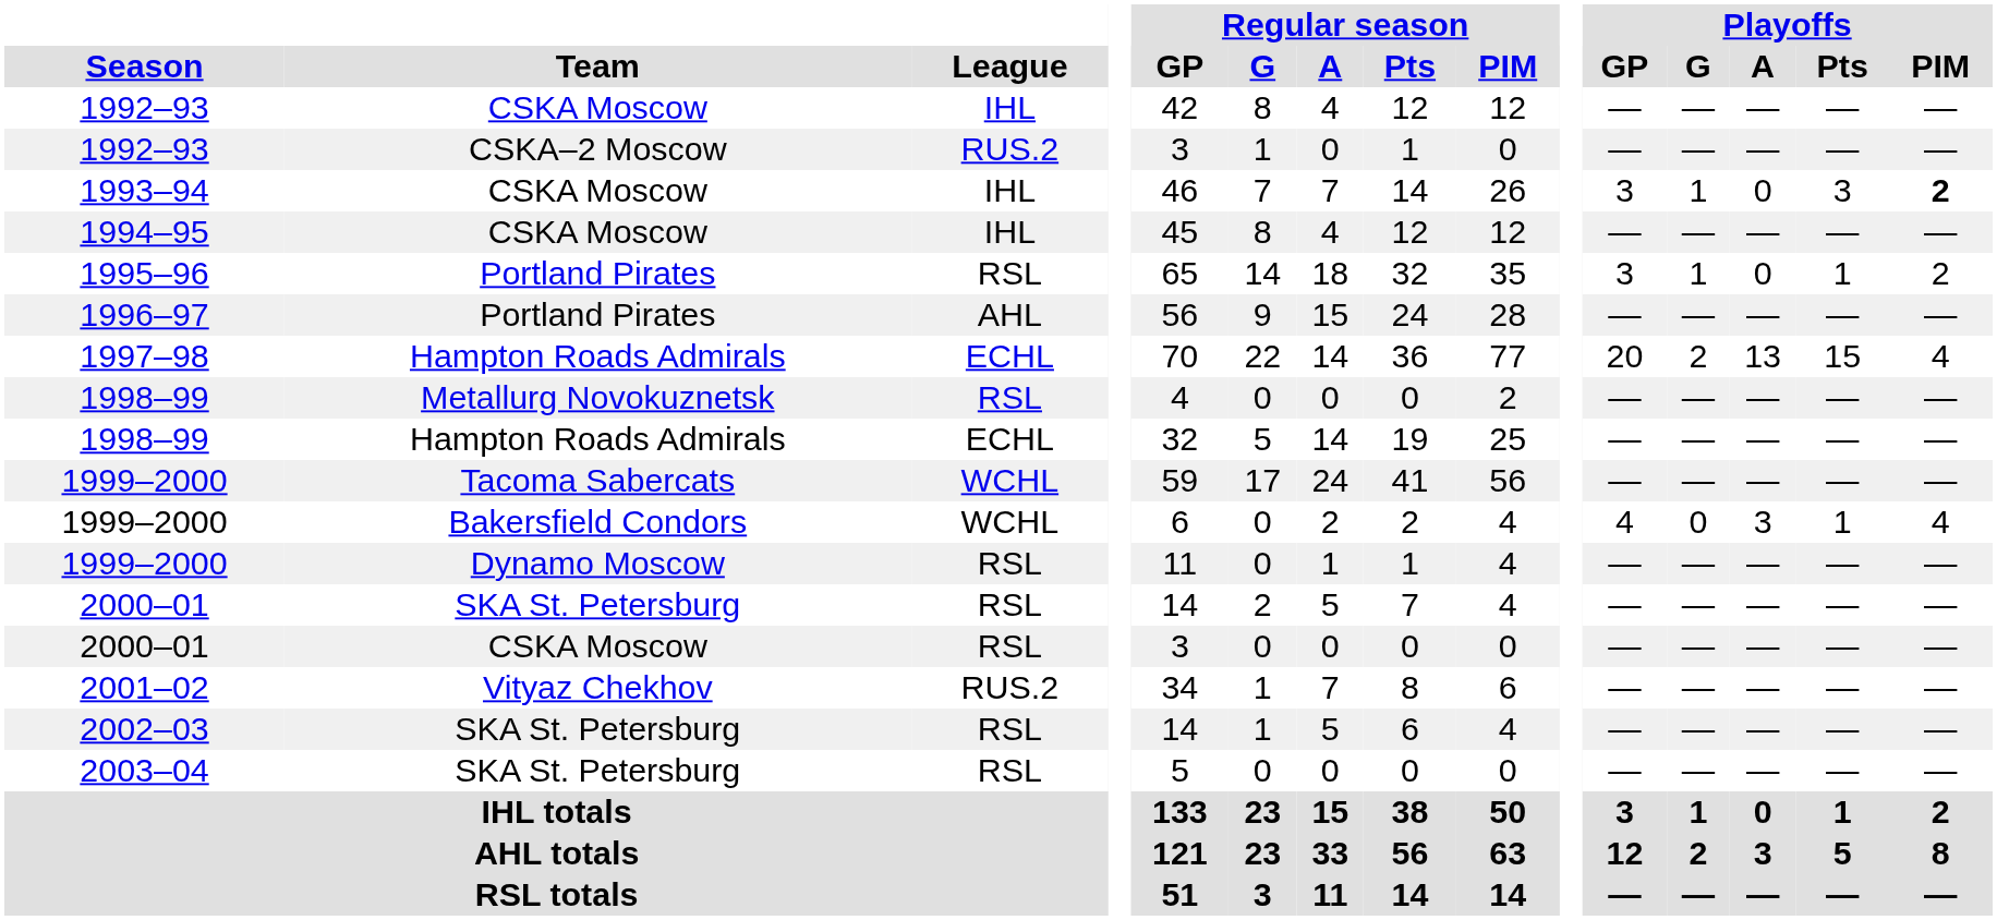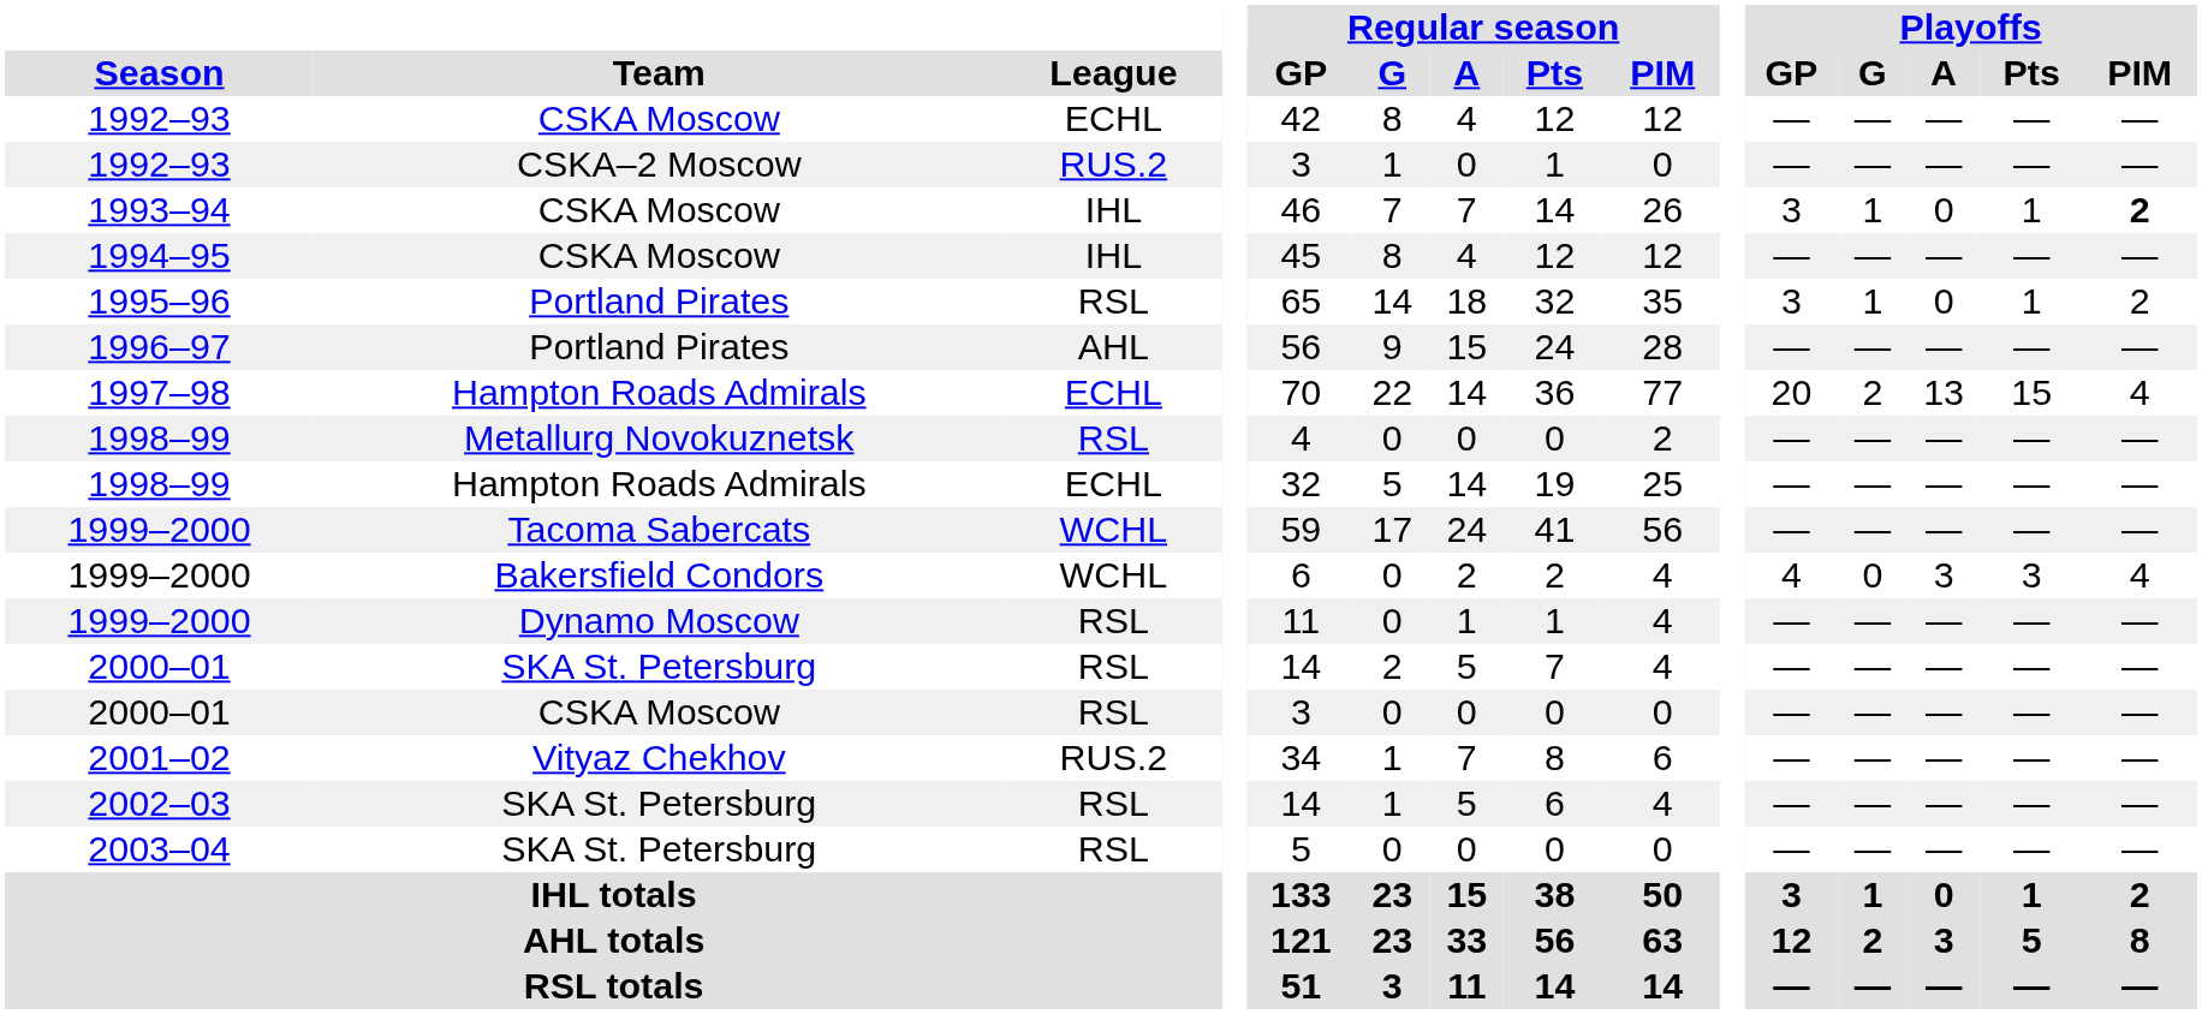1992–93 / CSKA Moscow | League: IHL -> ECHL
1993–94 | Playoffs / Pts: 3 -> 1
1999–2000 / Bakersfield Condors | Playoffs / Pts: 1 -> 3
